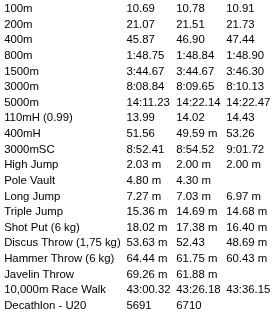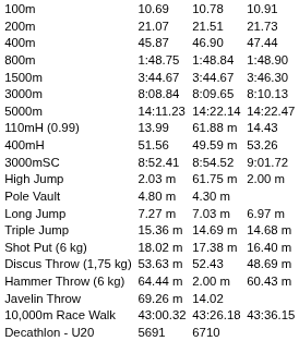110mH (0.99) | column 5: 14.02 -> 61.88 m
High Jump | column 5: 2.00 m -> 61.75 m
Hammer Throw (6 kg) | column 5: 61.75 m -> 2.00 m
Javelin Throw | column 5: 61.88 m -> 14.02
